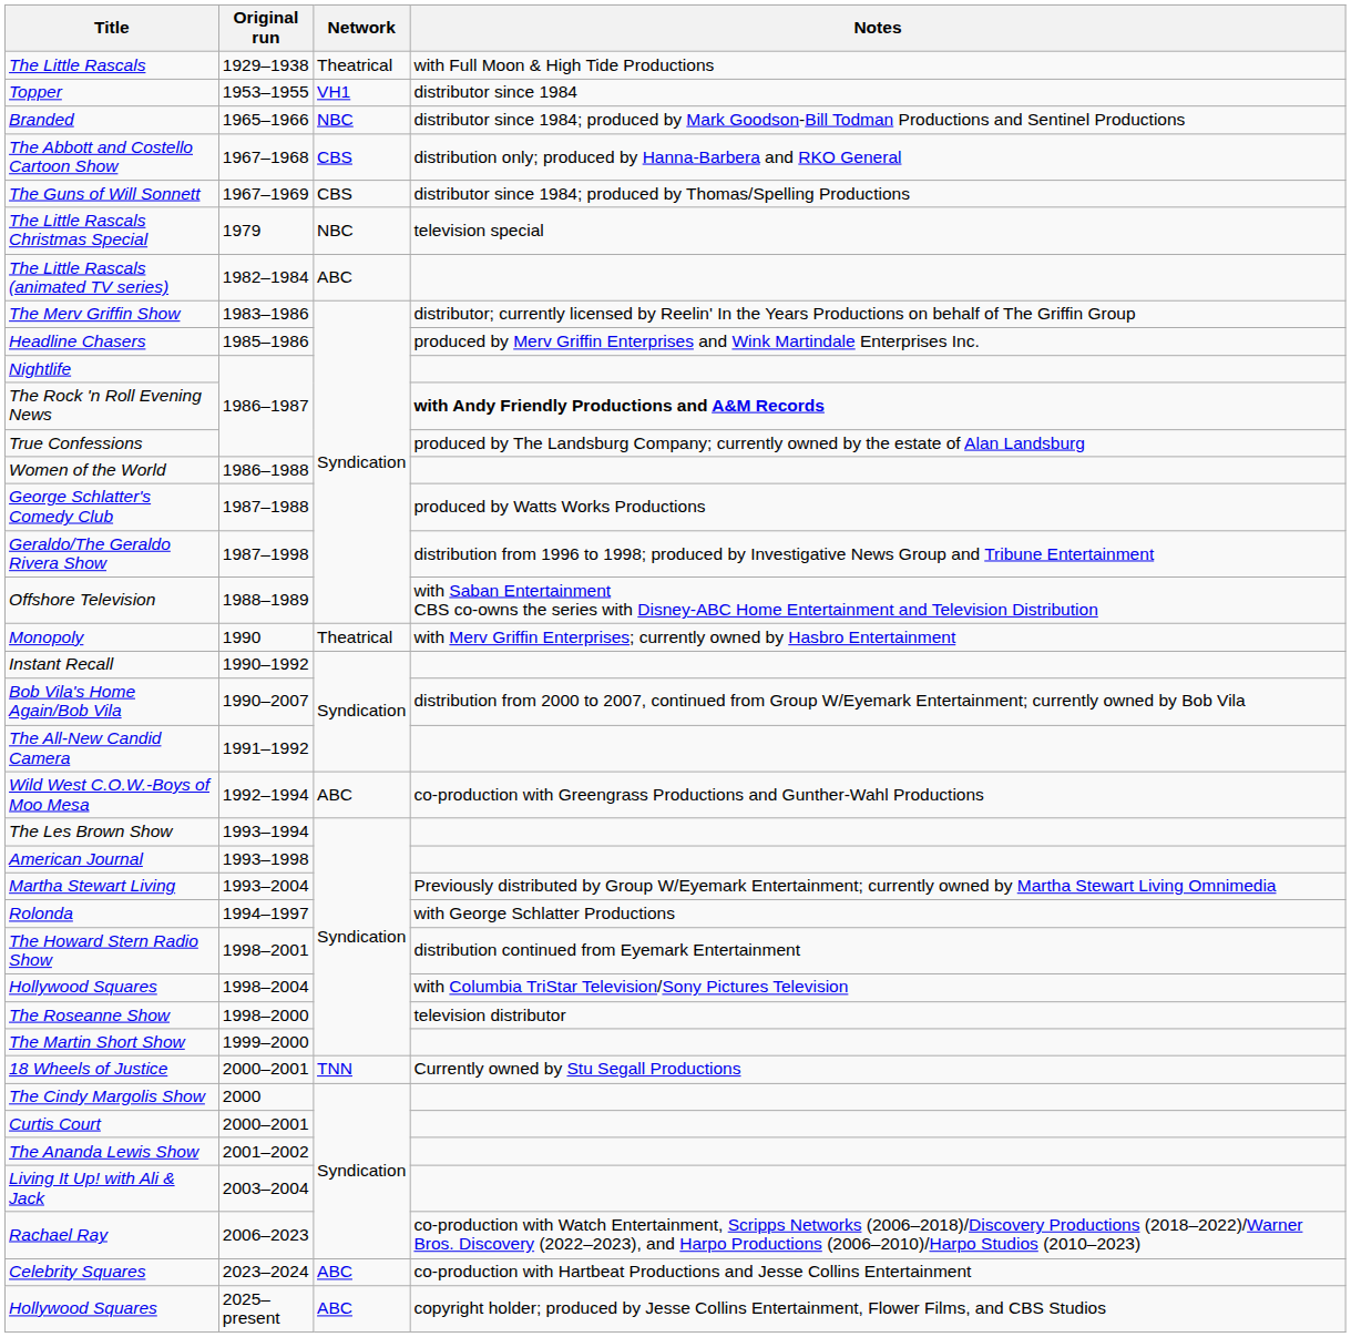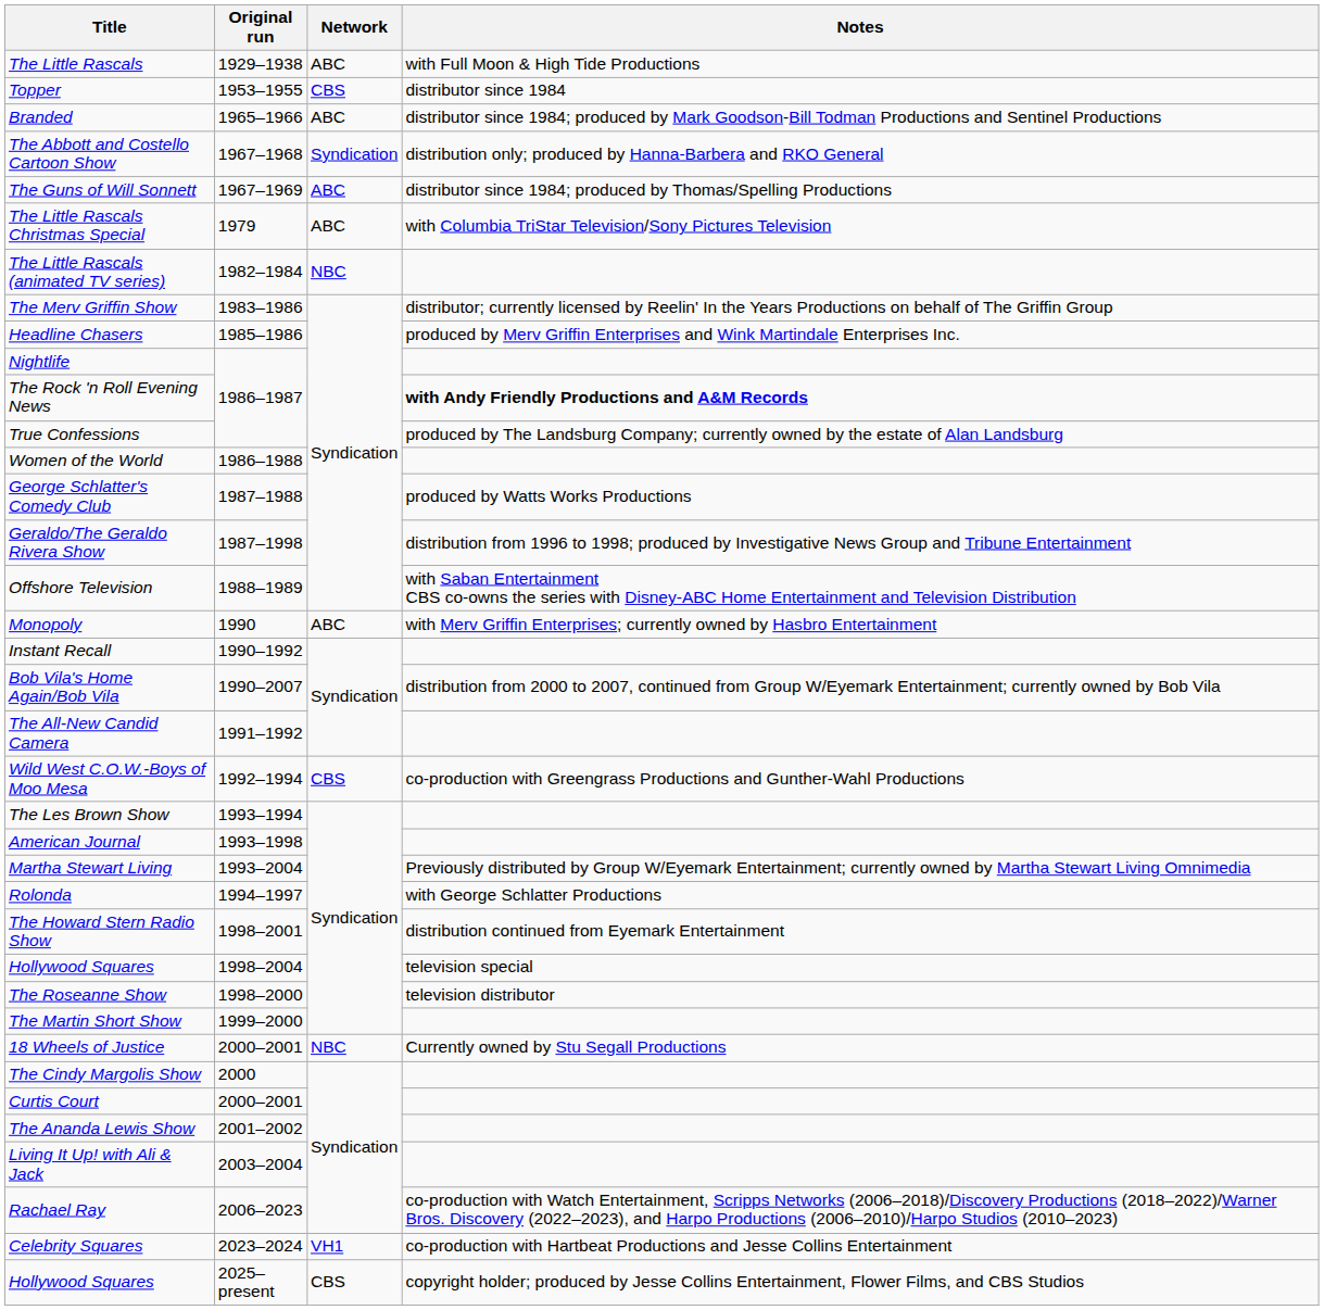The Little Rascals | Network: Theatrical -> ABC
Topper | Network: VH1 -> CBS
Branded | Network: NBC -> ABC
The Abbott and Costello Cartoon Show | Network: CBS -> Syndication
The Guns of Will Sonnett | Network: CBS -> ABC
The Little Rascals Christmas Special | Network: NBC -> ABC
The Little Rascals Christmas Special | Notes: television special -> with Columbia TriStar Television/Sony Pictures Television
The Little Rascals (animated TV series) | Network: ABC -> NBC
Monopoly | Network: Theatrical -> ABC
Wild West C.O.W.-Boys of Moo Mesa | Network: ABC -> CBS
Hollywood Squares / 1998–2004 | Notes: with Columbia TriStar Television/Sony Pictures Television -> television special
18 Wheels of Justice | Network: TNN -> NBC
Celebrity Squares | Network: ABC -> VH1
Hollywood Squares / 2025–present | Network: ABC -> CBS
